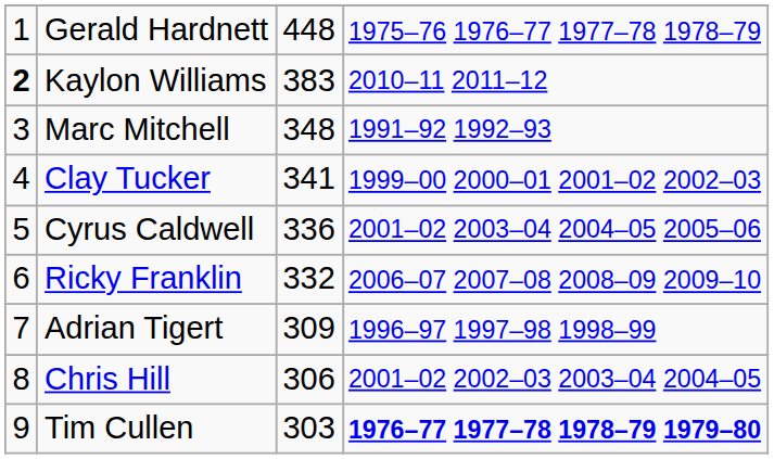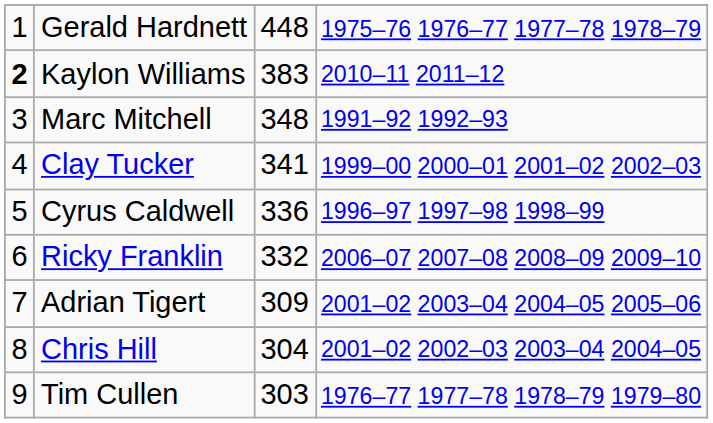Cyrus Caldwell | column 4: 2001–02 2003–04 2004–05 2005–06 -> 1996–97 1997–98 1998–99
Adrian Tigert | column 4: 1996–97 1997–98 1998–99 -> 2001–02 2003–04 2004–05 2005–06
Chris Hill | column 3: 306 -> 304
Tim Cullen | column 4: bold -> normal
